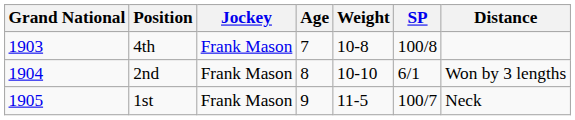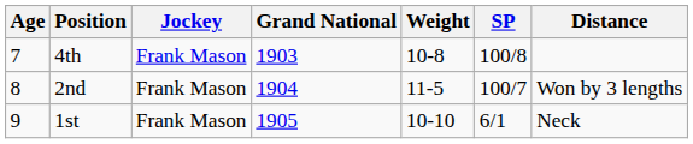columns swapped: Grand National <-> Age
2nd | Weight: 10-10 -> 11-5
2nd | SP: 6/1 -> 100/7
1st | Weight: 11-5 -> 10-10
1st | SP: 100/7 -> 6/1
